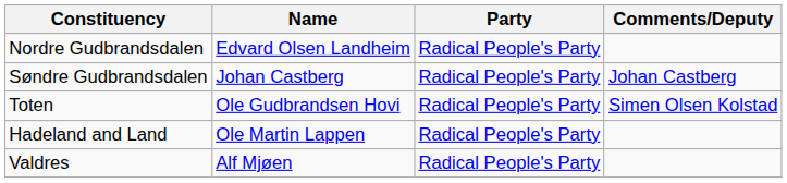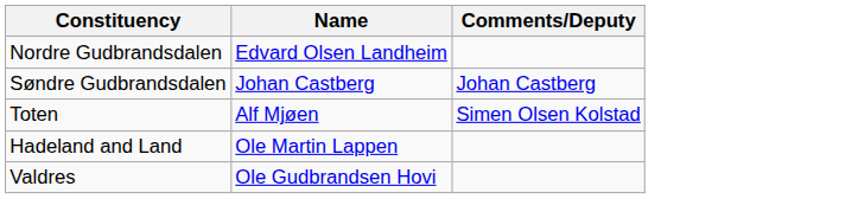- column: Party | Radical People's Party | Radical People's Party | Radical People's Party | Radical People's Party | Radical People's Party
Toten | Name: Ole Gudbrandsen Hovi -> Alf Mjøen
Valdres | Name: Alf Mjøen -> Ole Gudbrandsen Hovi
